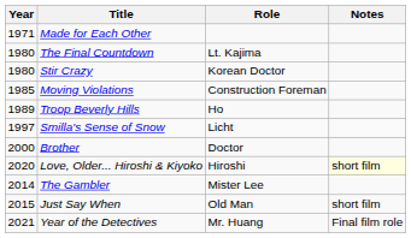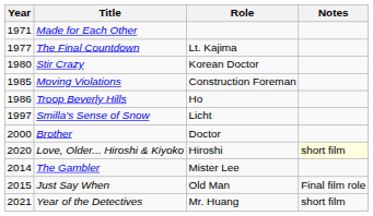The Final Countdown | Year: 1980 -> 1977
Troop Beverly Hills | Year: 1989 -> 1986
Just Say When | Notes: short film -> Final film role
Year of the Detectives | Notes: Final film role -> short film
